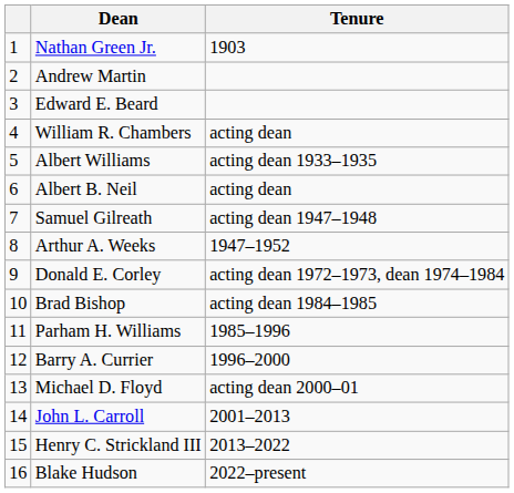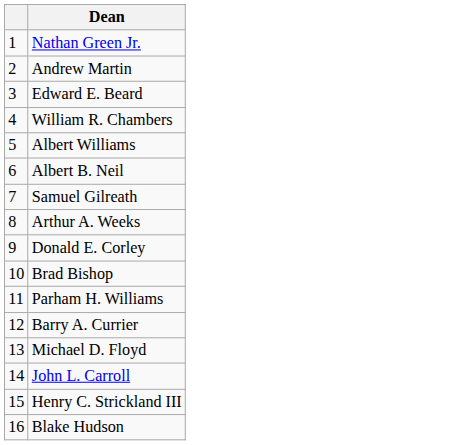- column: Tenure | 1903 | acting dean | acting dean 1933–1935 | acting dean | acting dean 1947–1948 | 1947–1952 | acting dean 1972–1973, dean 1974–1984 | acting dean 1984–1985 | 1985–1996 | 1996–2000 | acting dean 2000–01 | 2001–2013 | 2013–2022 | 2022–present
